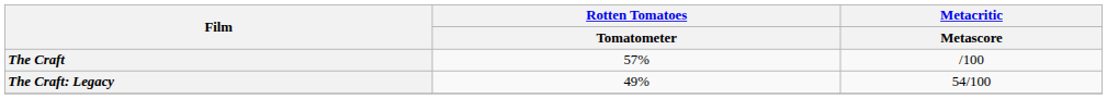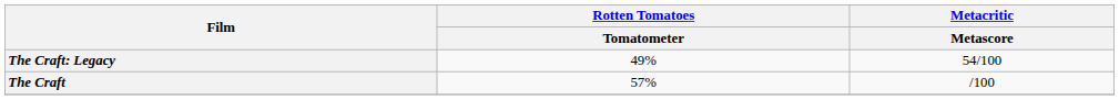rows swapped: The Craft <-> The Craft: Legacy
